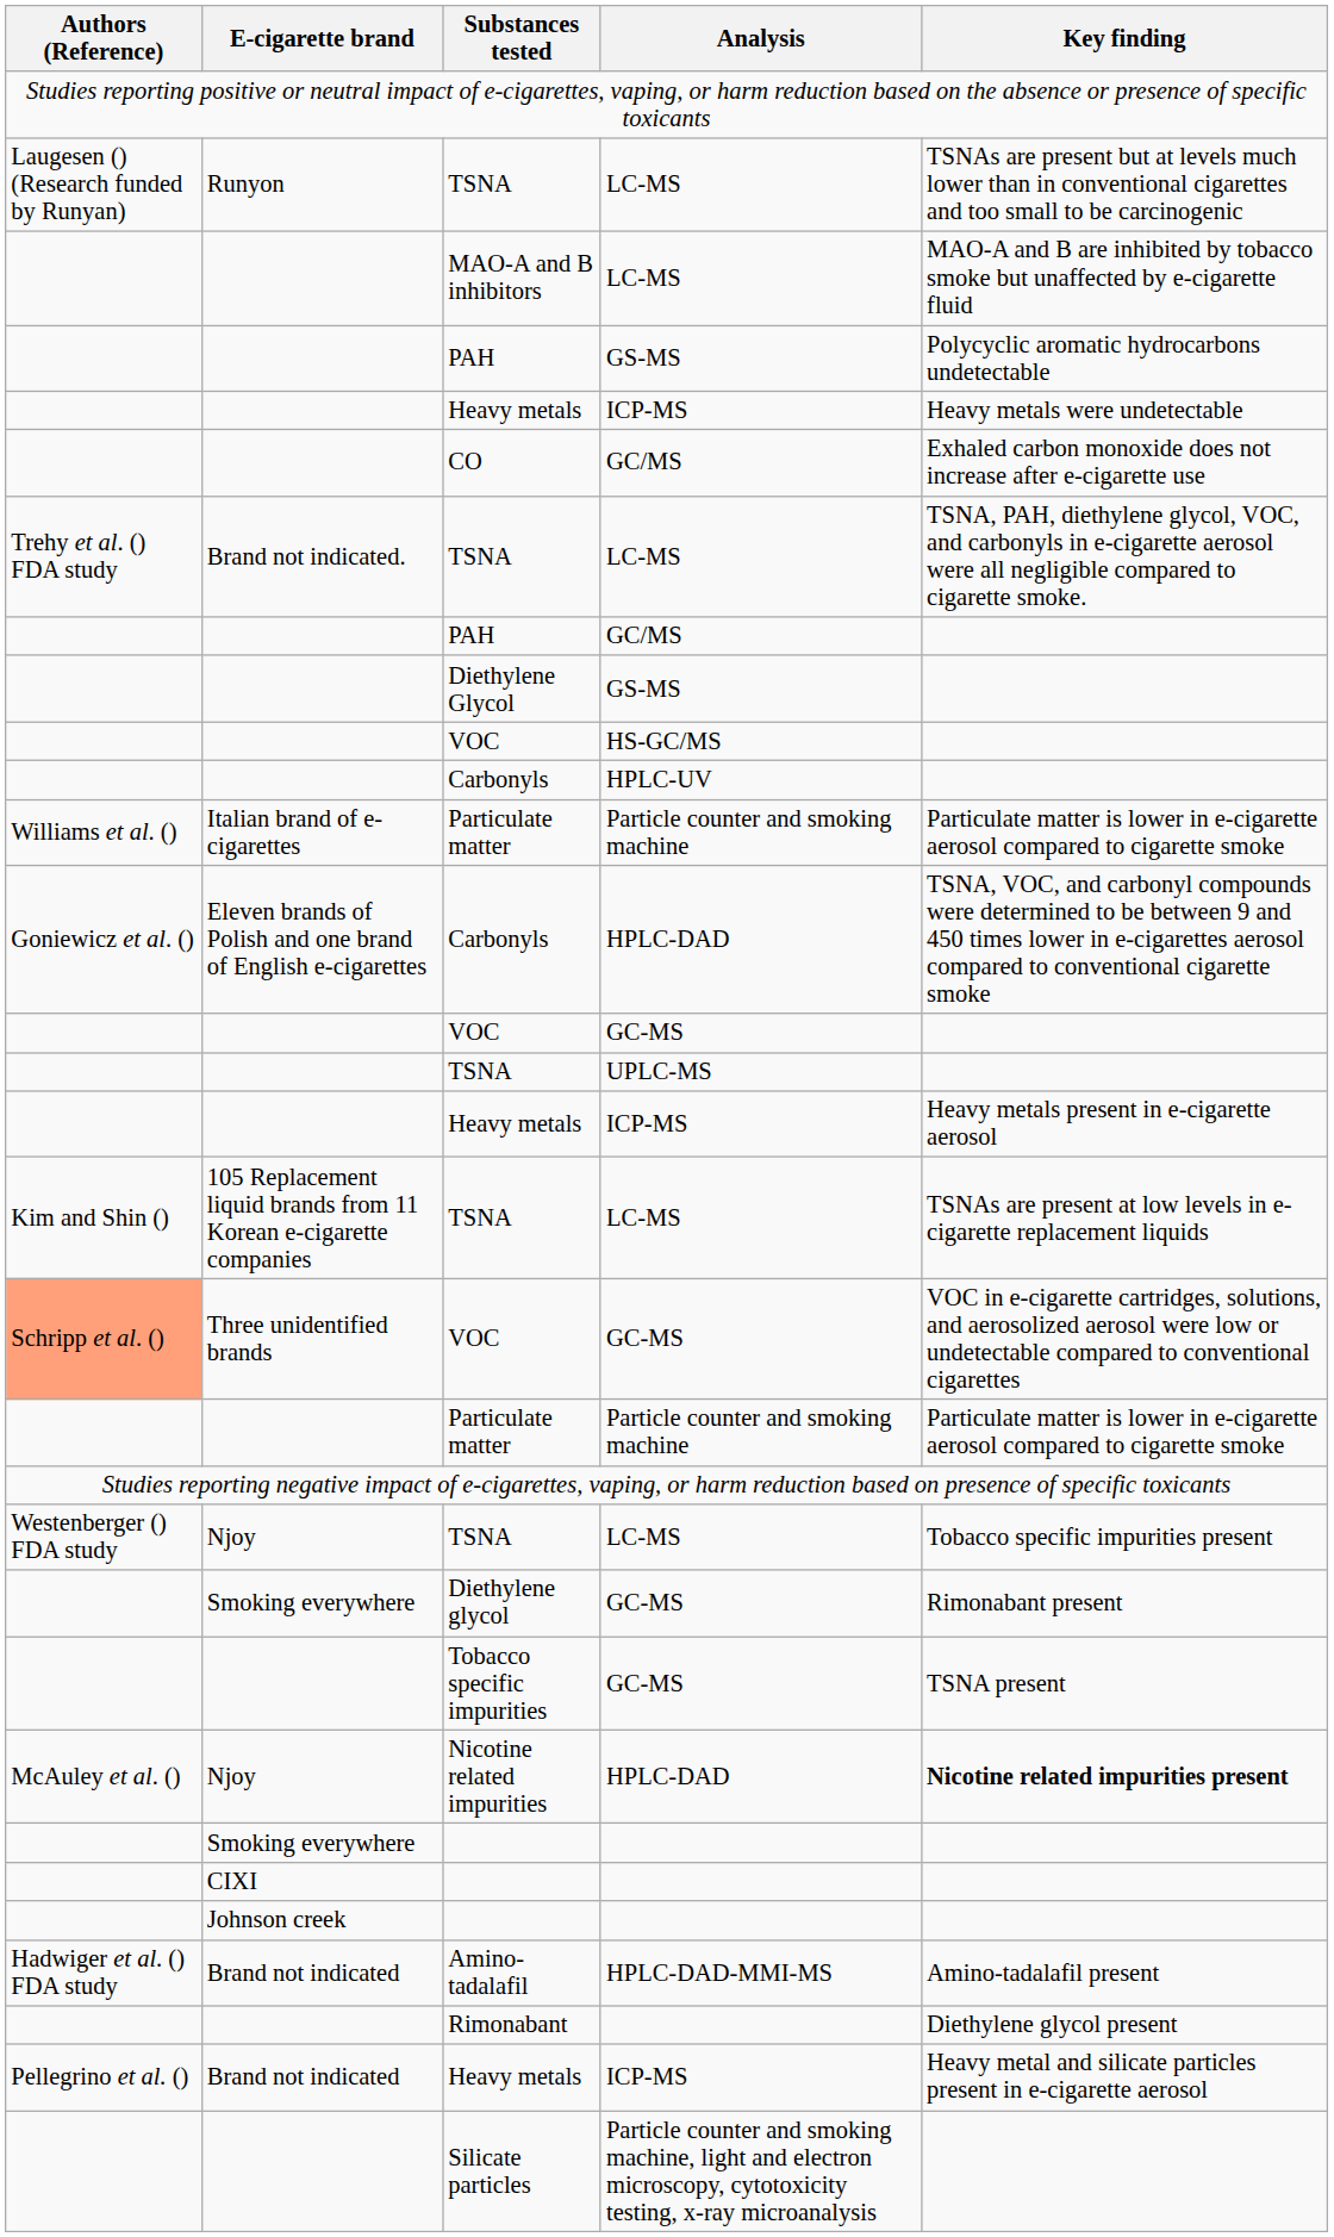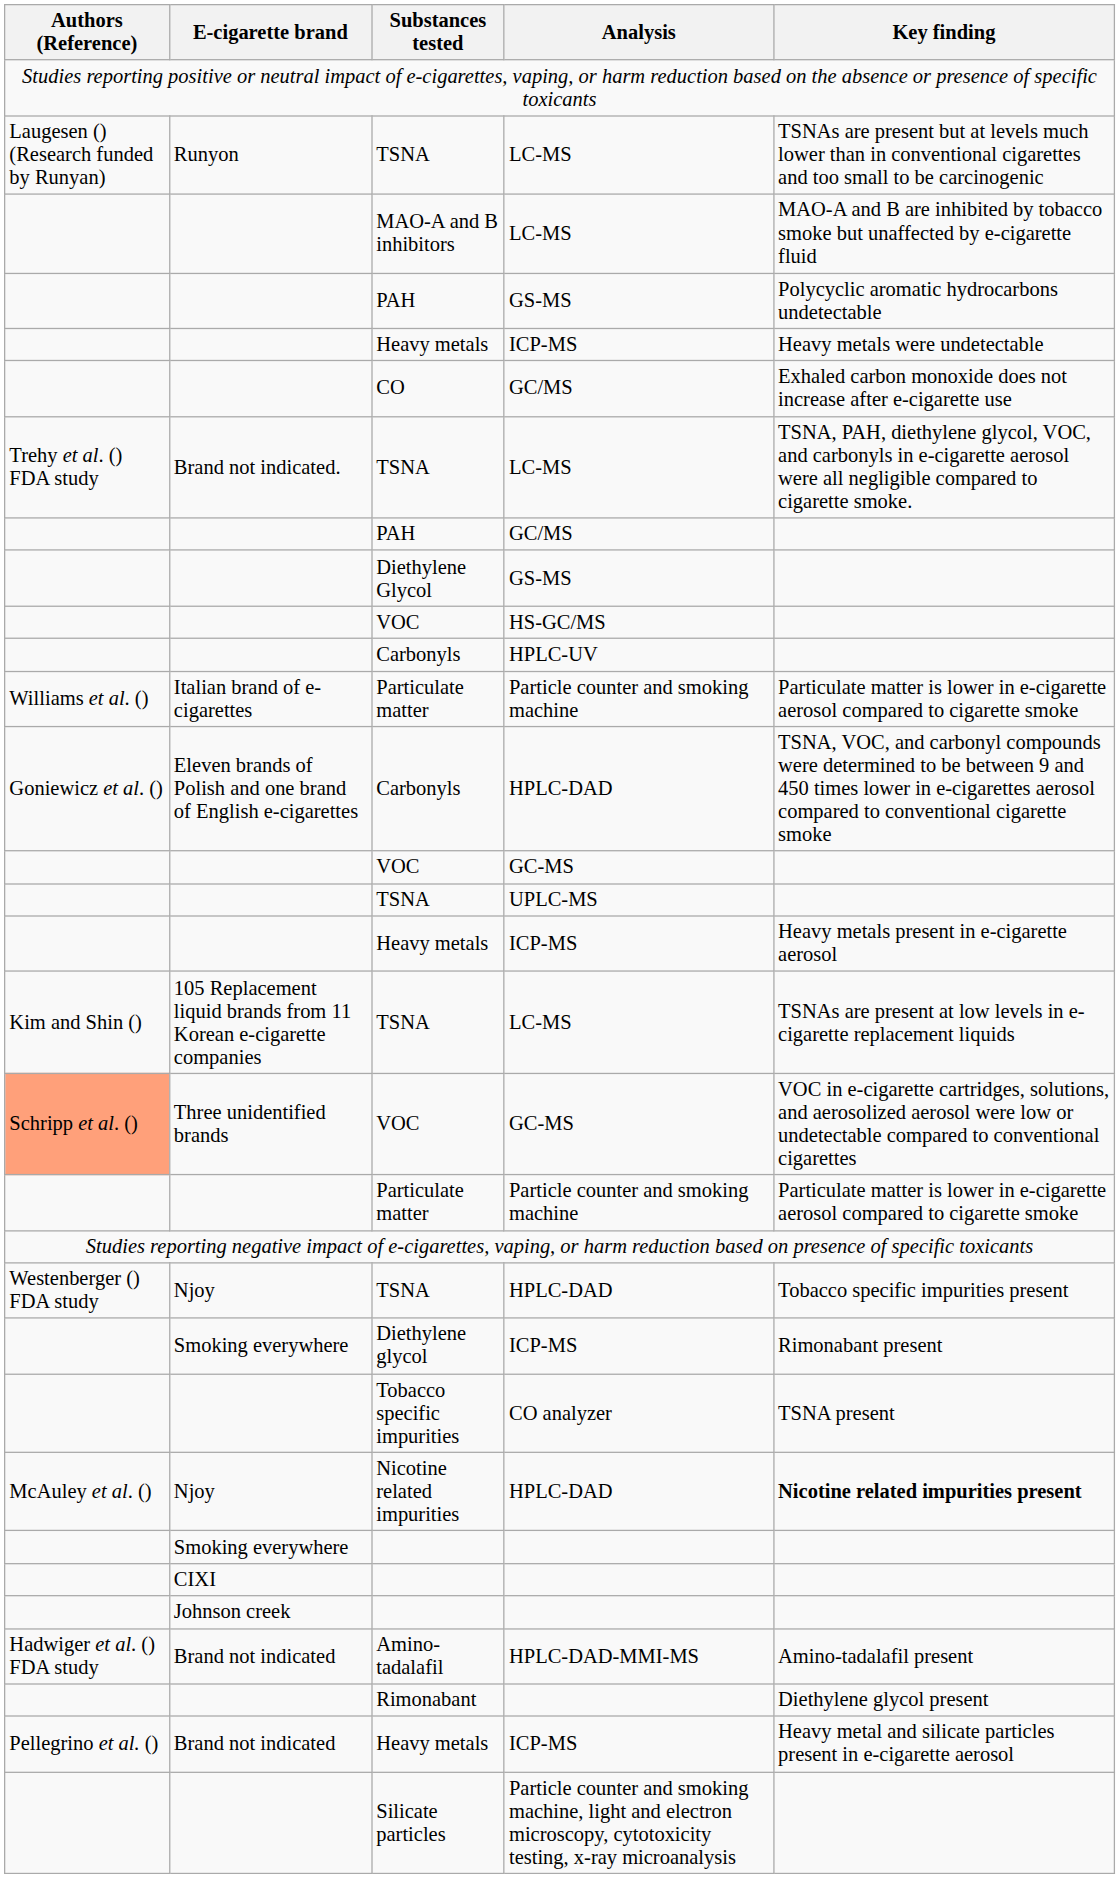Njoy / TSNA | Analysis: LC-MS -> HPLC-DAD
Diethylene glycol | Analysis: GC-MS -> ICP-MS
Tobacco specific impurities | Analysis: GC-MS -> CO analyzer
